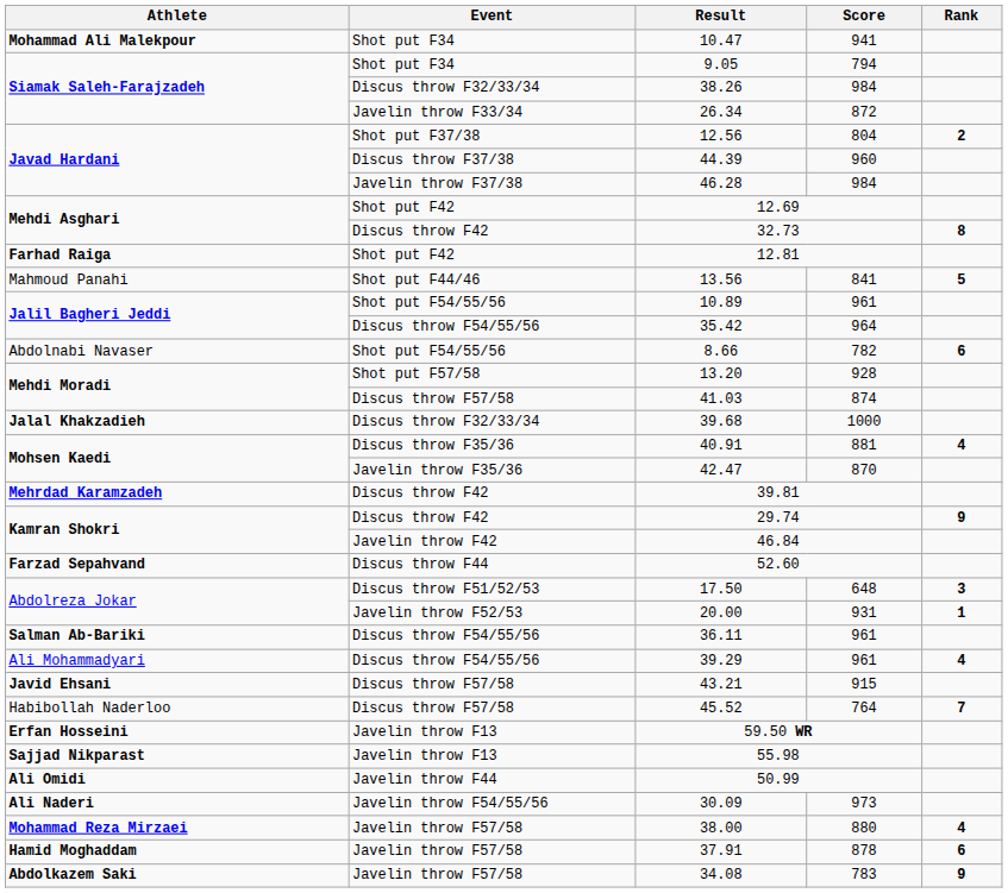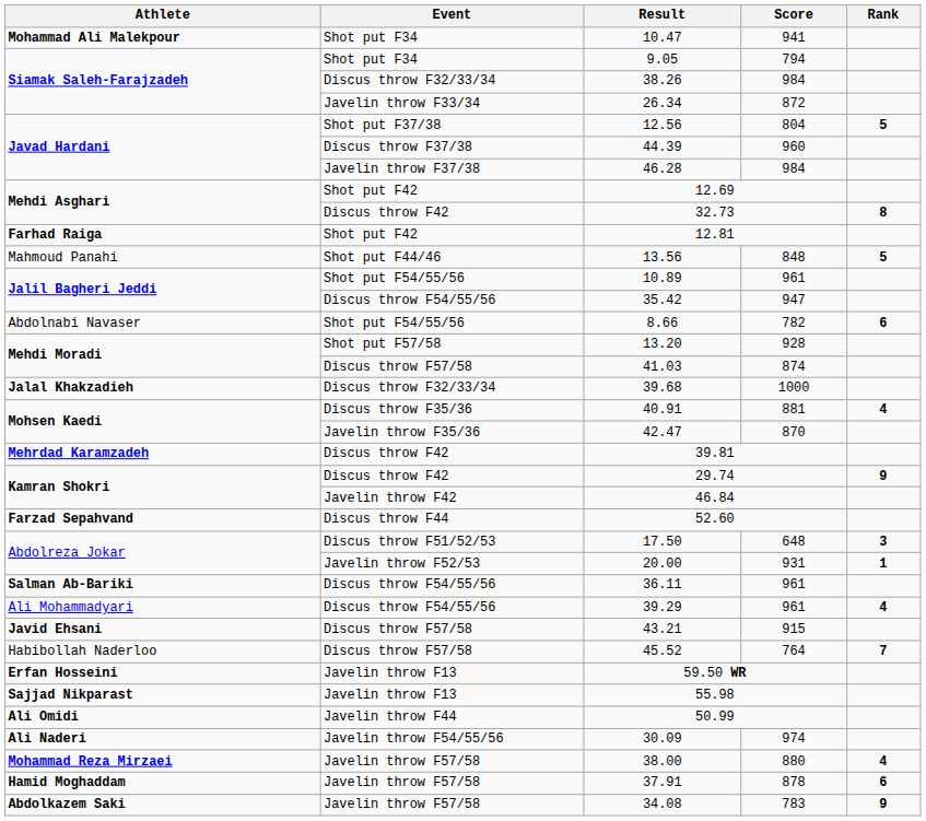12.56 | Rank: 2 -> 5
13.56 | Score: 841 -> 848
35.42 | Score: 964 -> 947
30.09 | Score: 973 -> 974
